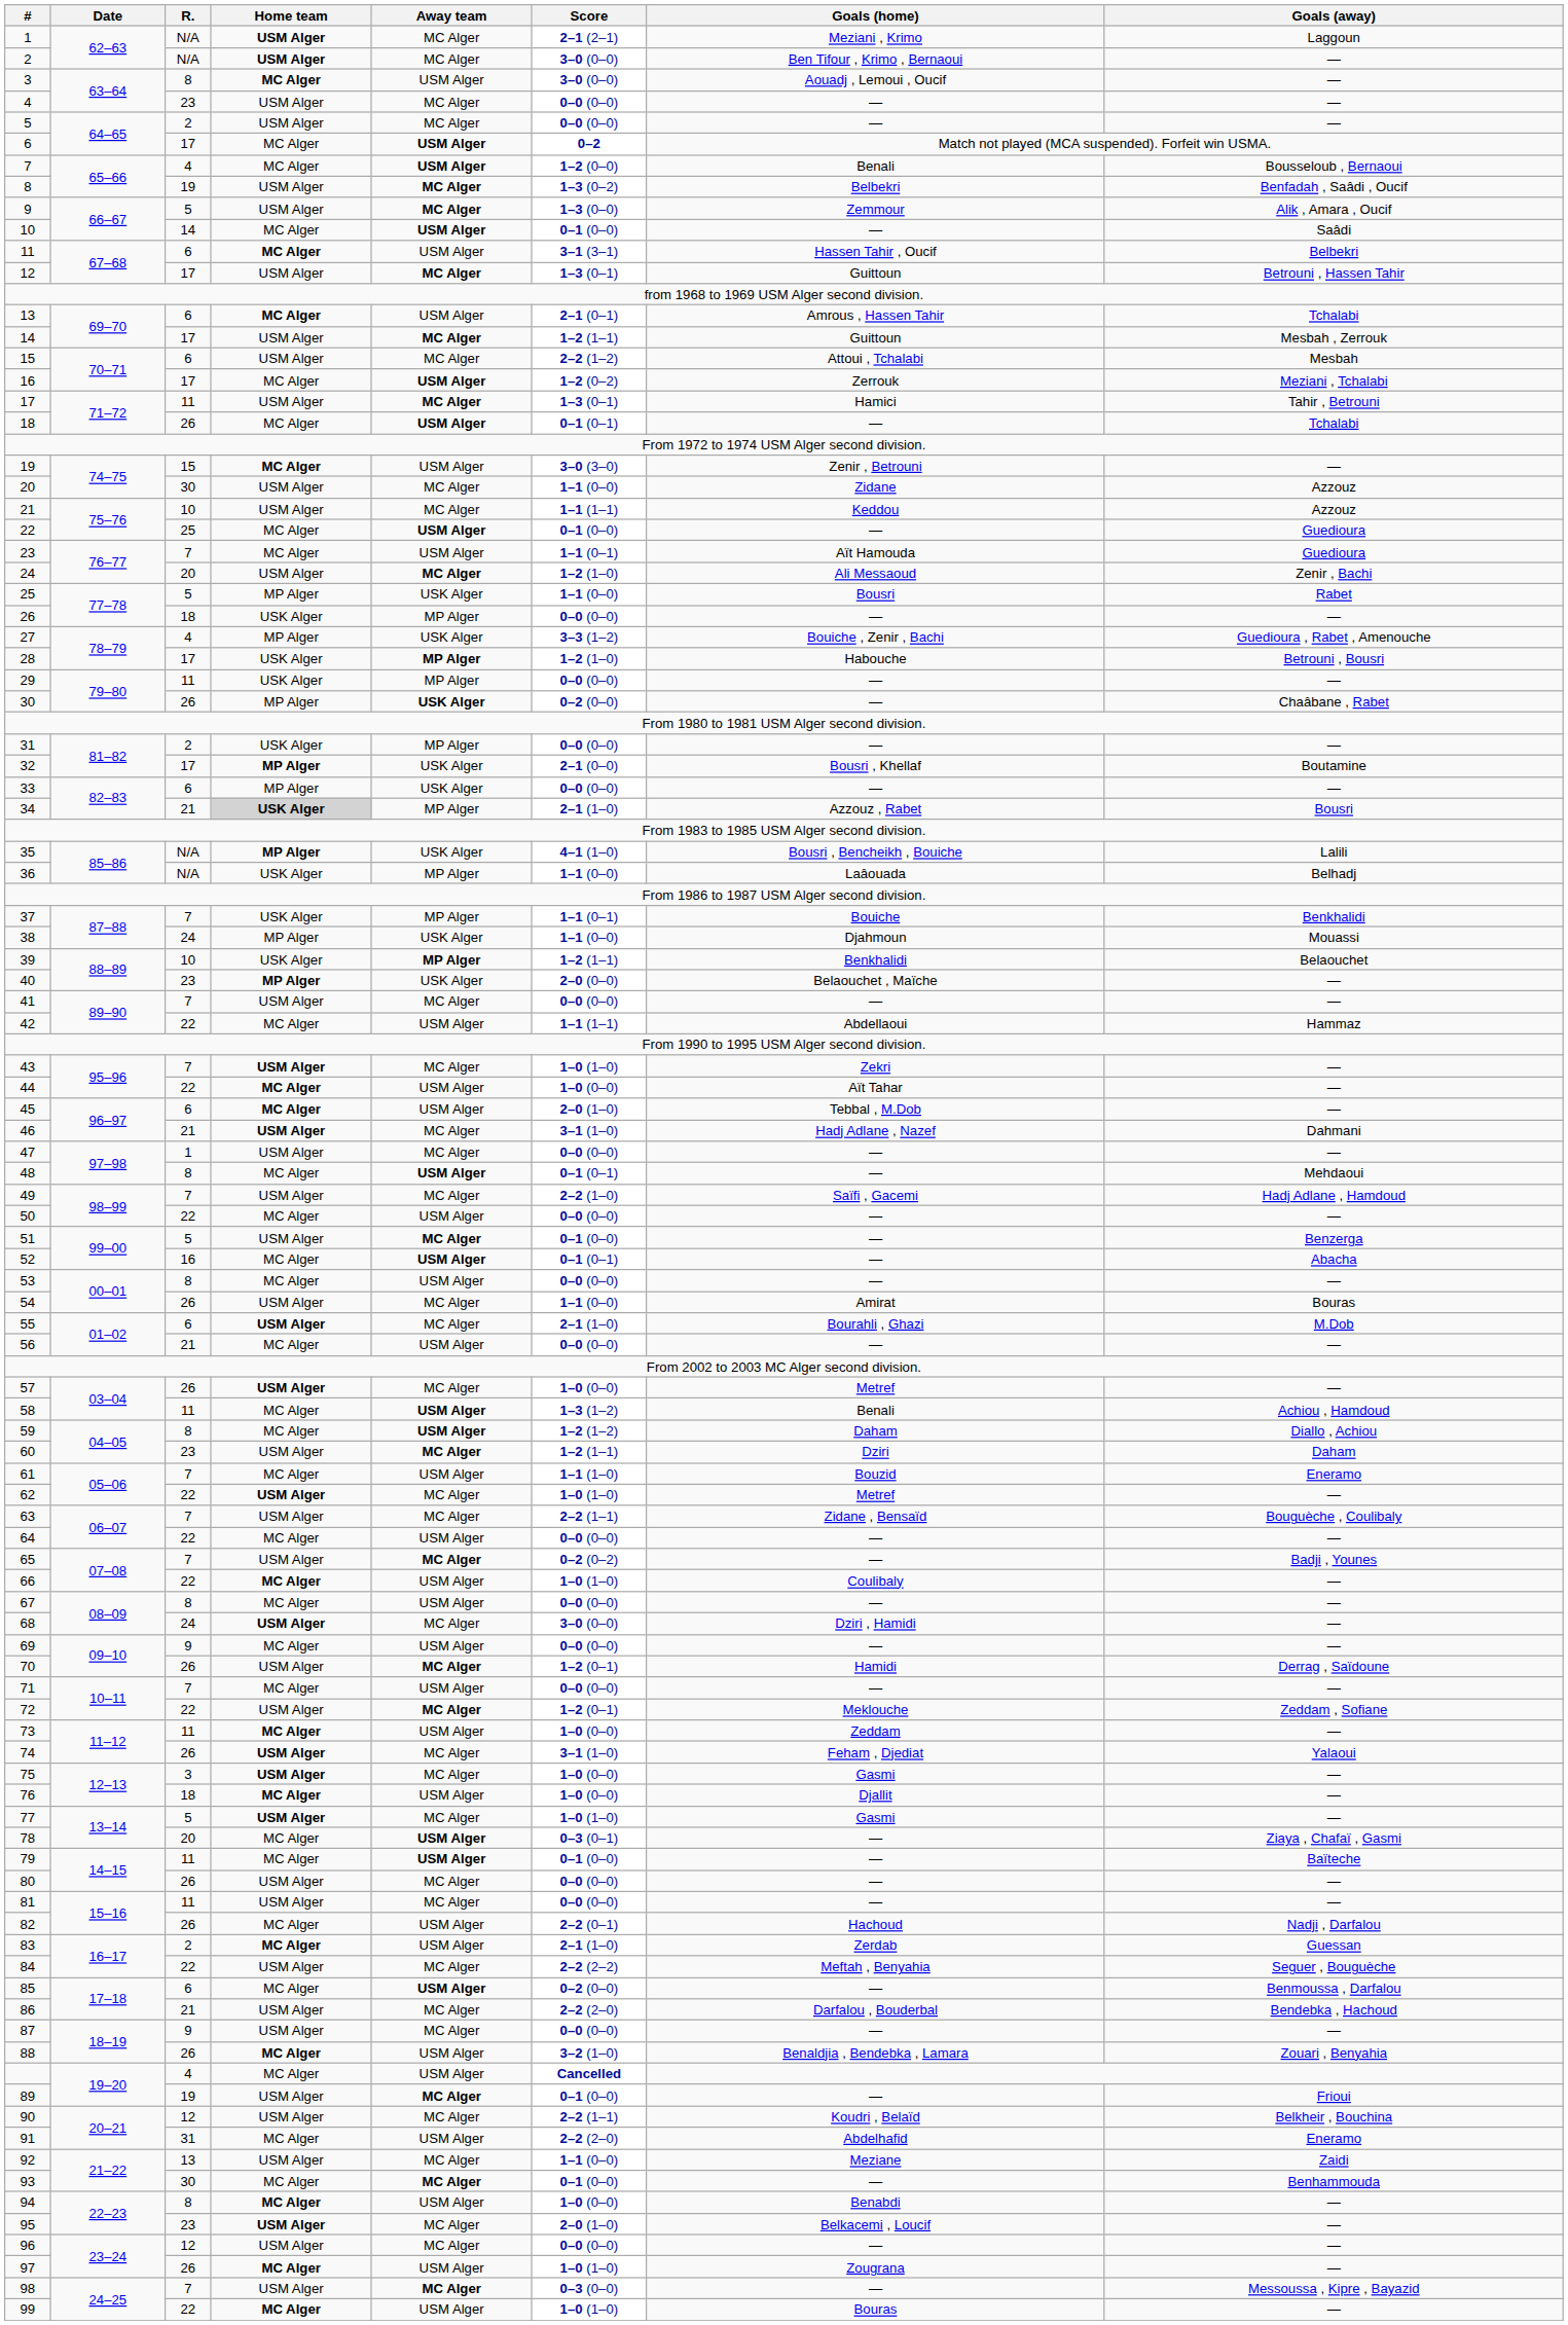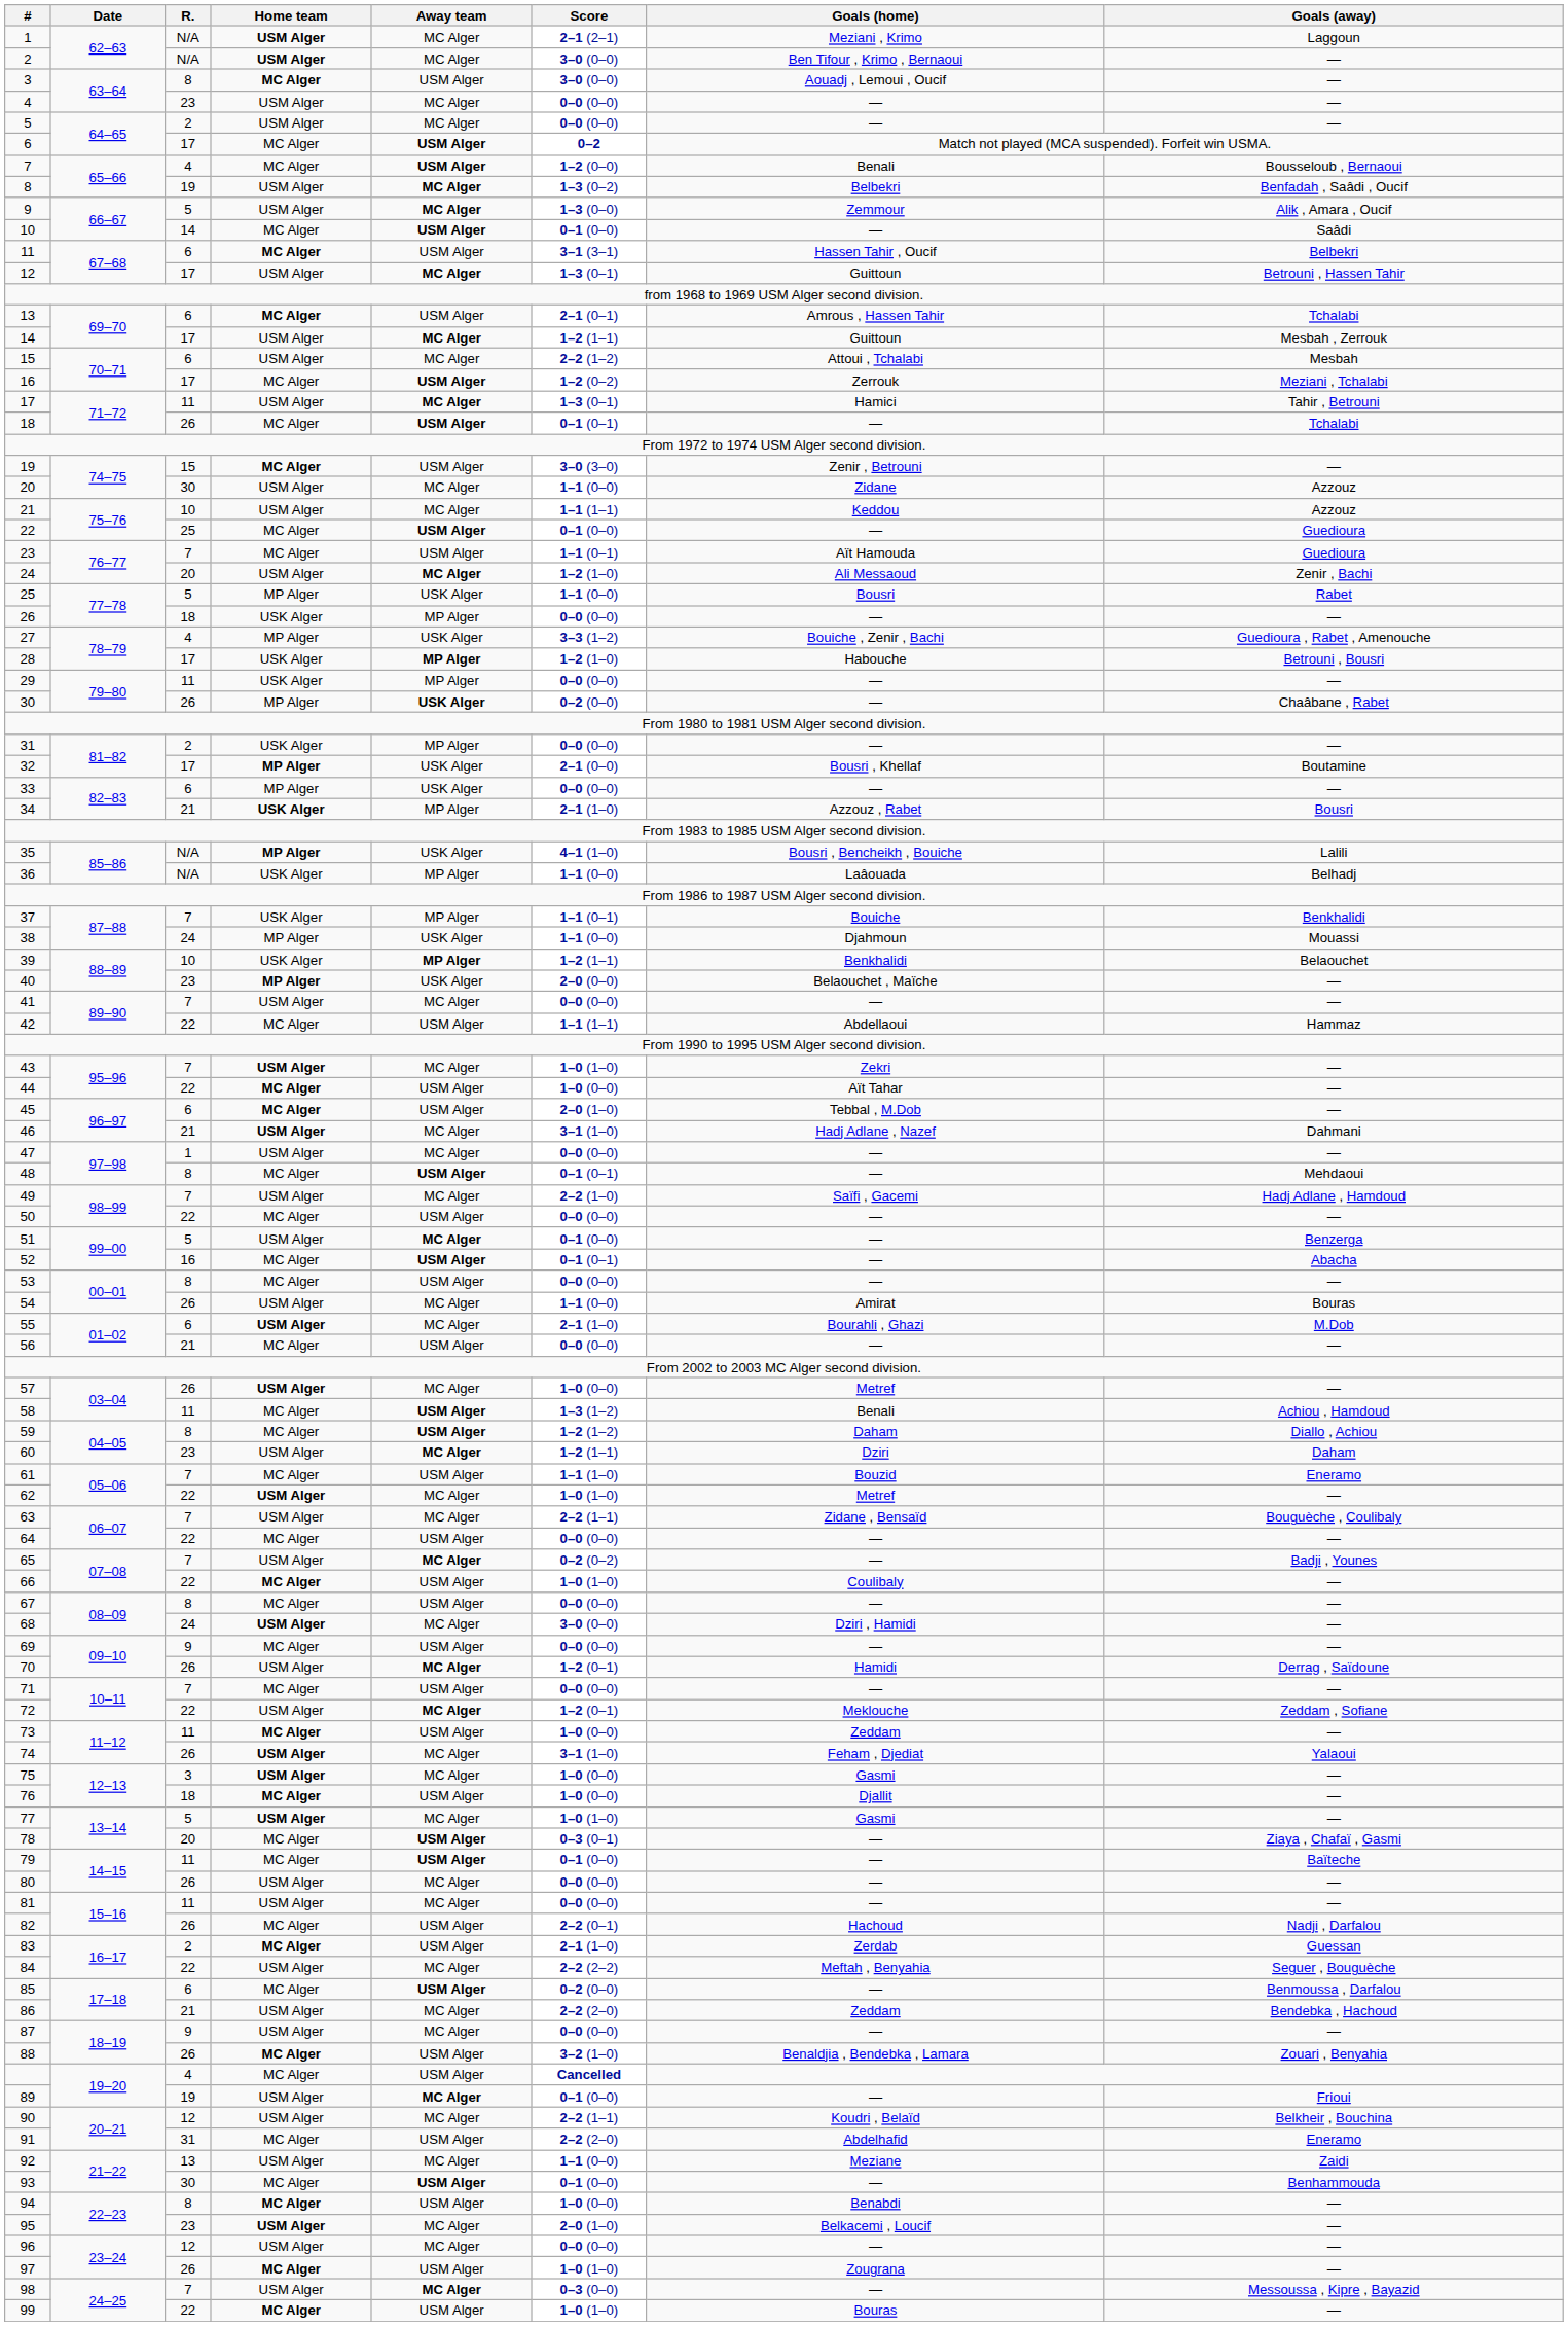34 | Home team: lightgrey background -> no background
86 | Goals (home): Darfalou , Bouderbal -> Zeddam
93 | Away team: MC Alger -> USM Alger
